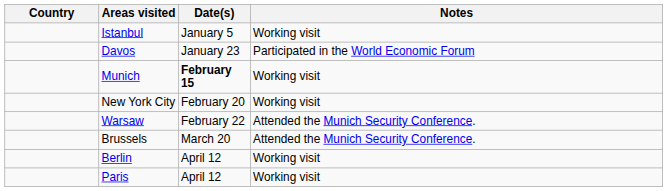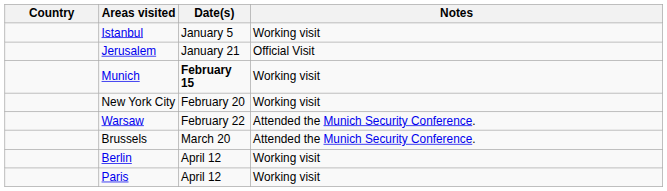+ row: Jerusalem | January 21 | Official Visit
- row: Davos | January 23 | Participated in the World Economic Forum
